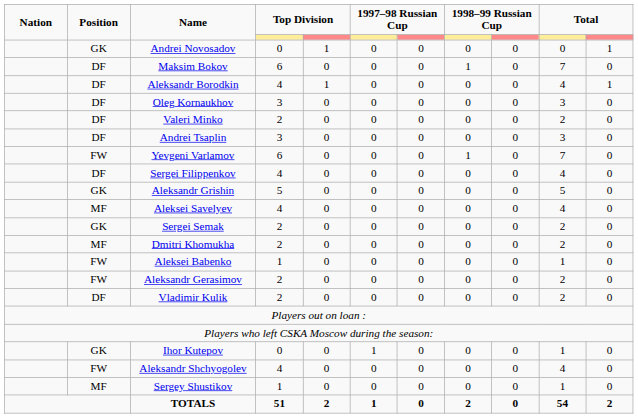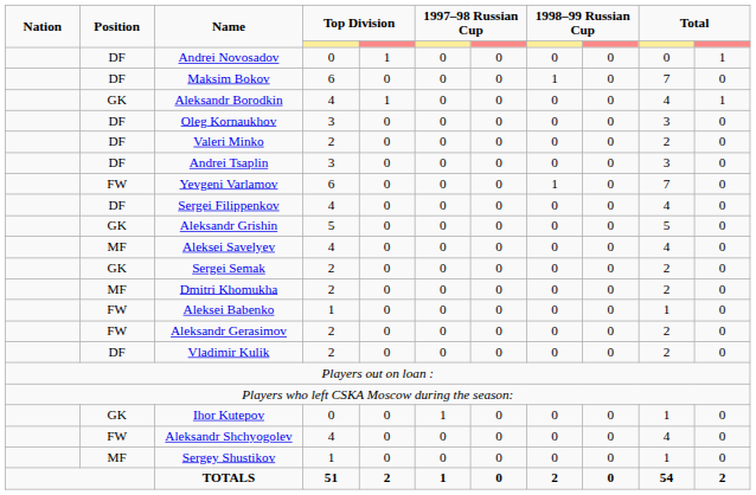Andrei Novosadov | Position: GK -> DF
Aleksandr Borodkin | Position: DF -> GK
